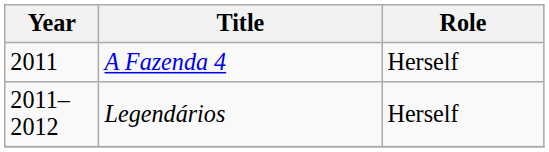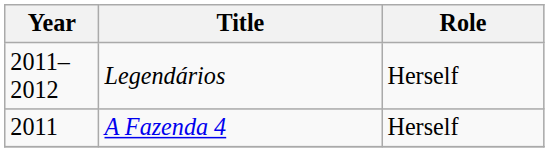rows swapped: A Fazenda 4 <-> Legendários
